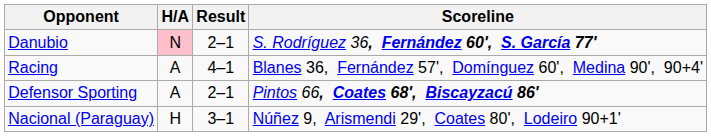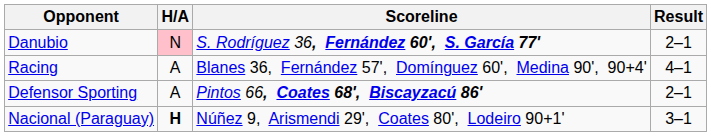columns swapped: Result <-> Scoreline
Nacional (Paraguay) | H/A: normal -> bold
